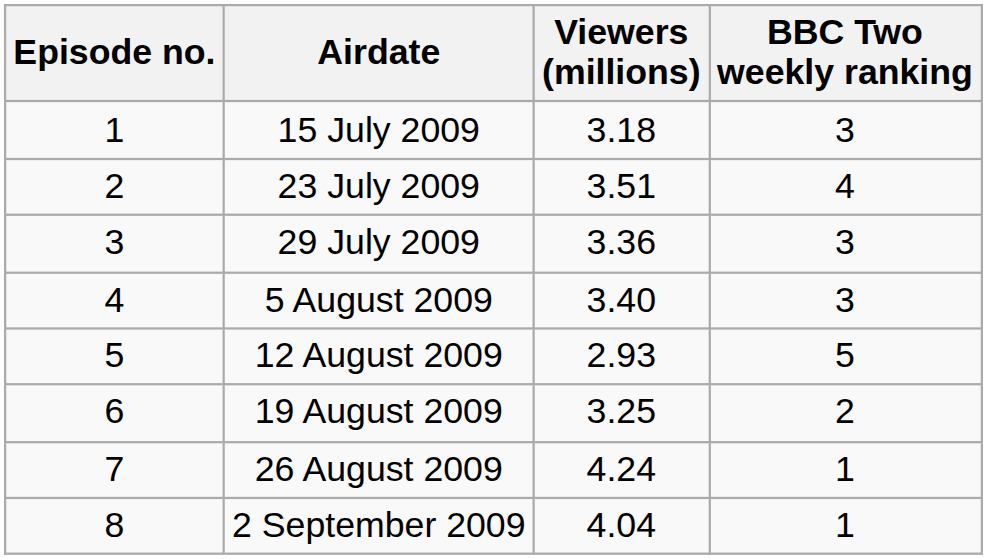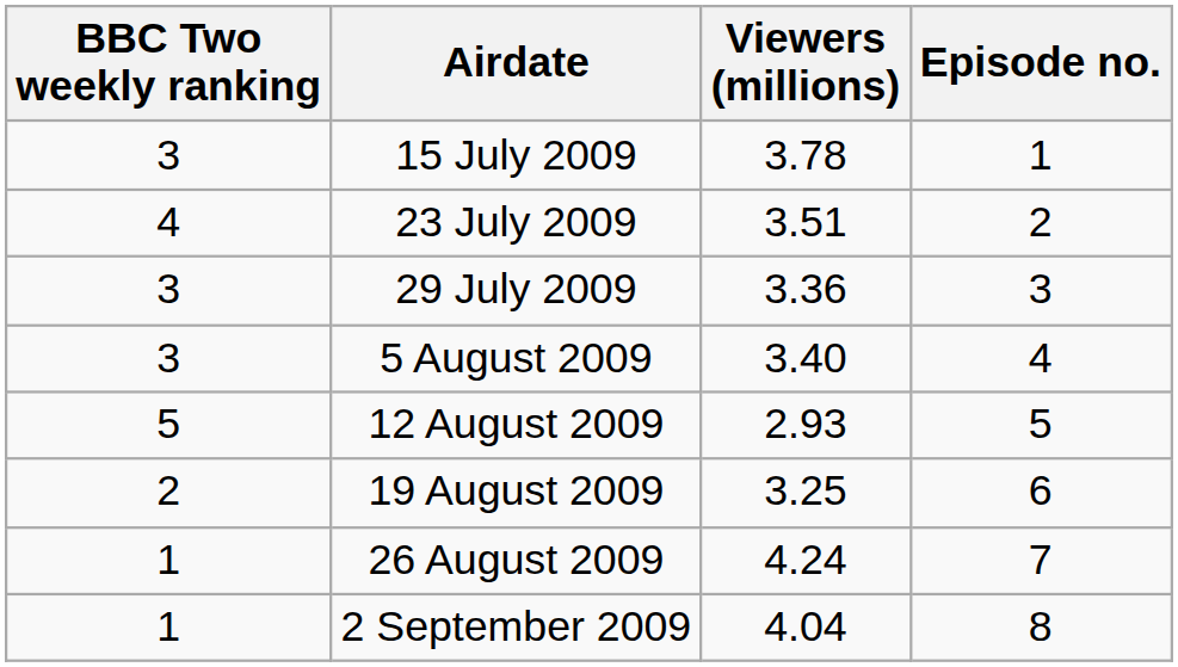columns swapped: Episode no. <-> BBC Two weekly ranking
15 July 2009 | Viewers (millions): 3.18 -> 3.78
